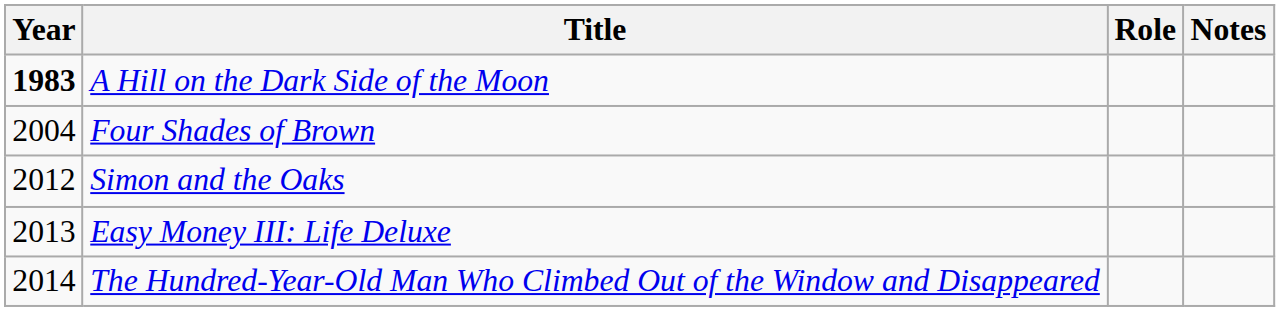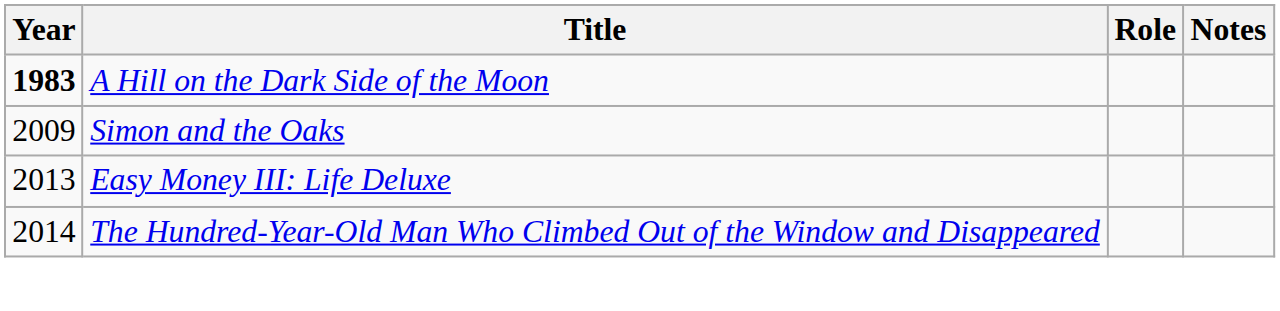- row: 2004 | Four Shades of Brown
Simon and the Oaks | Year: 2012 -> 2009
